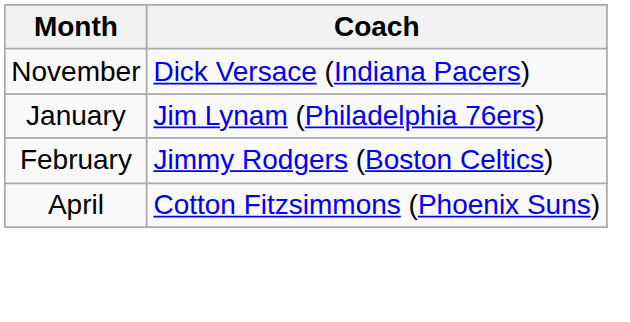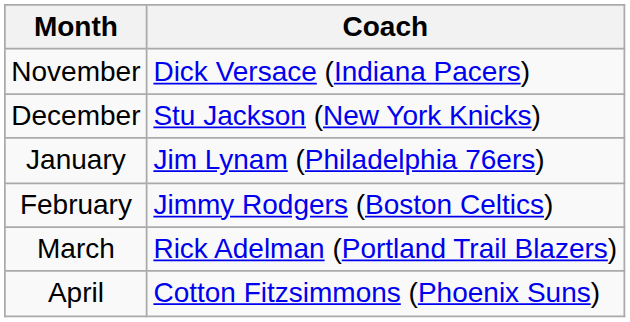+ row: December | Stu Jackson (New York Knicks)
+ row: March | Rick Adelman (Portland Trail Blazers)
